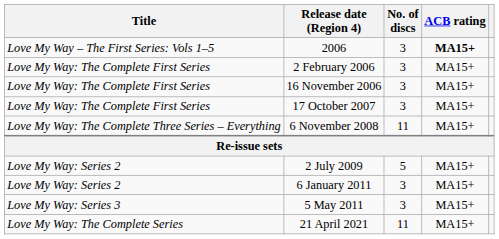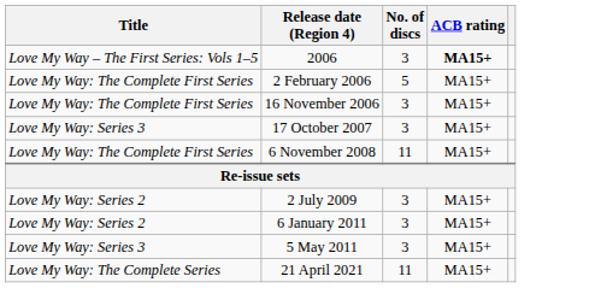2 February 2006 | No. of discs: 3 -> 5
17 October 2007 | Title: Love My Way: The Complete First Series -> Love My Way: Series 3
6 November 2008 | Title: Love My Way: The Complete Three Series – Everything -> Love My Way: The Complete First Series
2 July 2009 | No. of discs: 5 -> 3
